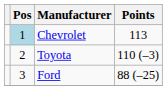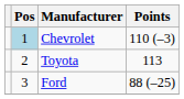Chevrolet | Points: 113 -> 110 (–3)
Toyota | Points: 110 (–3) -> 113
